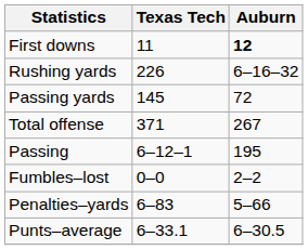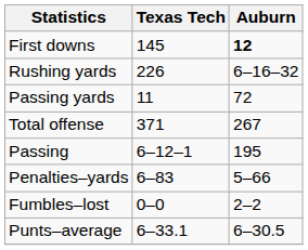First downs | Texas Tech: 11 -> 145
Passing yards | Texas Tech: 145 -> 11
rows swapped: Fumbles–lost <-> Penalties–yards
